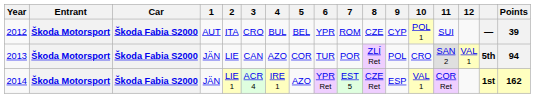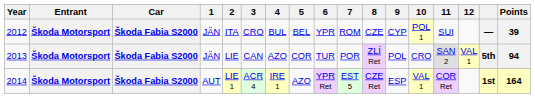2012 | 1: AUT -> JÄN
2014 | 1: JÄN -> AUT
2014 | Points: 162 -> 164
